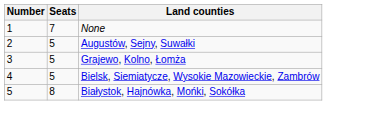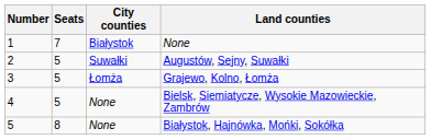+ column: City counties | Białystok | Suwałki | Łomża | None | None
